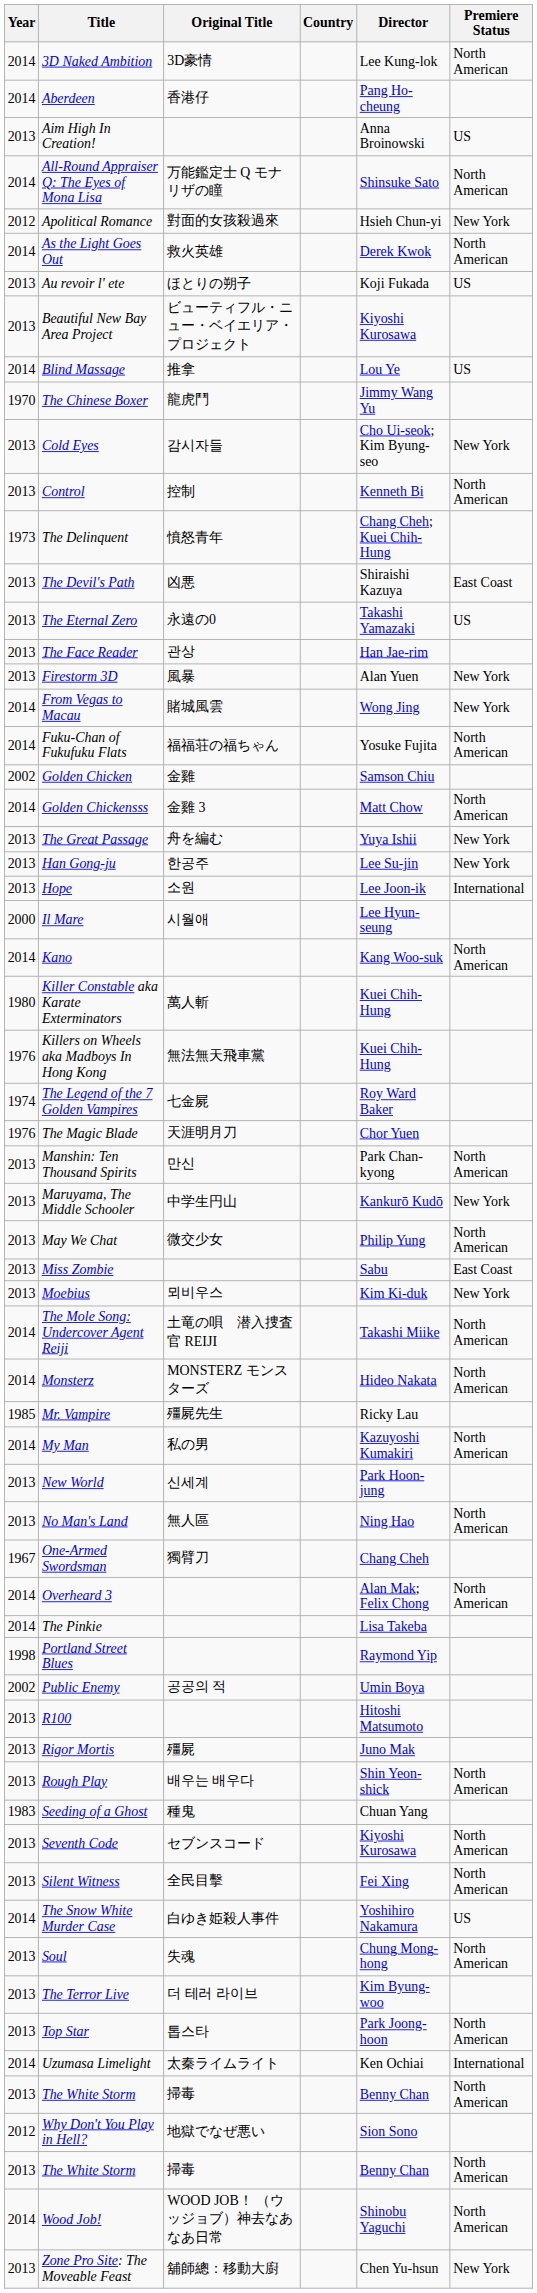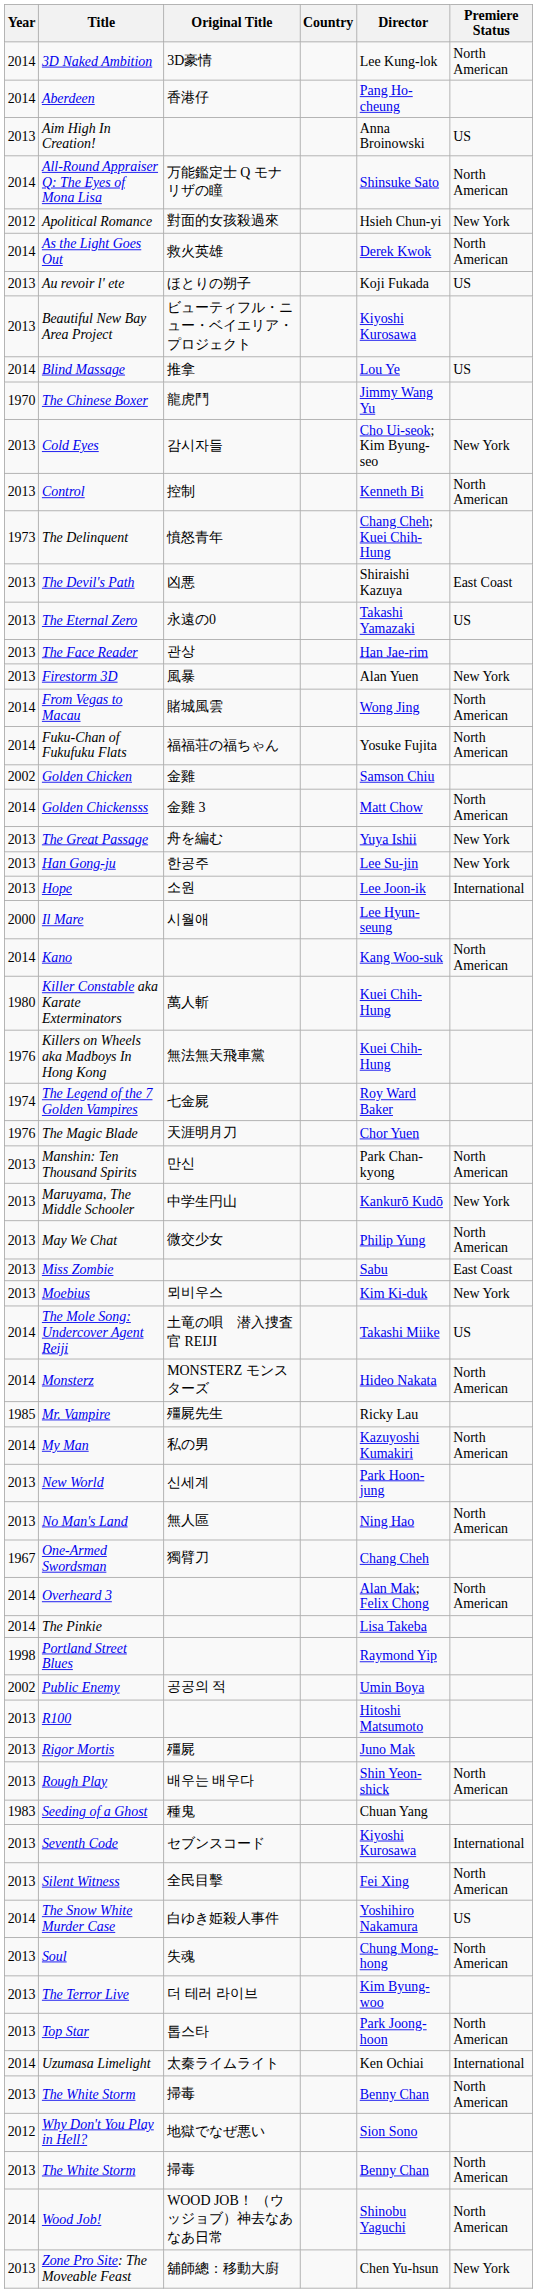From Vegas to Macau | Premiere Status: New York -> North American
The Mole Song: Undercover Agent Reiji | Premiere Status: North American -> US
Seventh Code | Premiere Status: North American -> International
